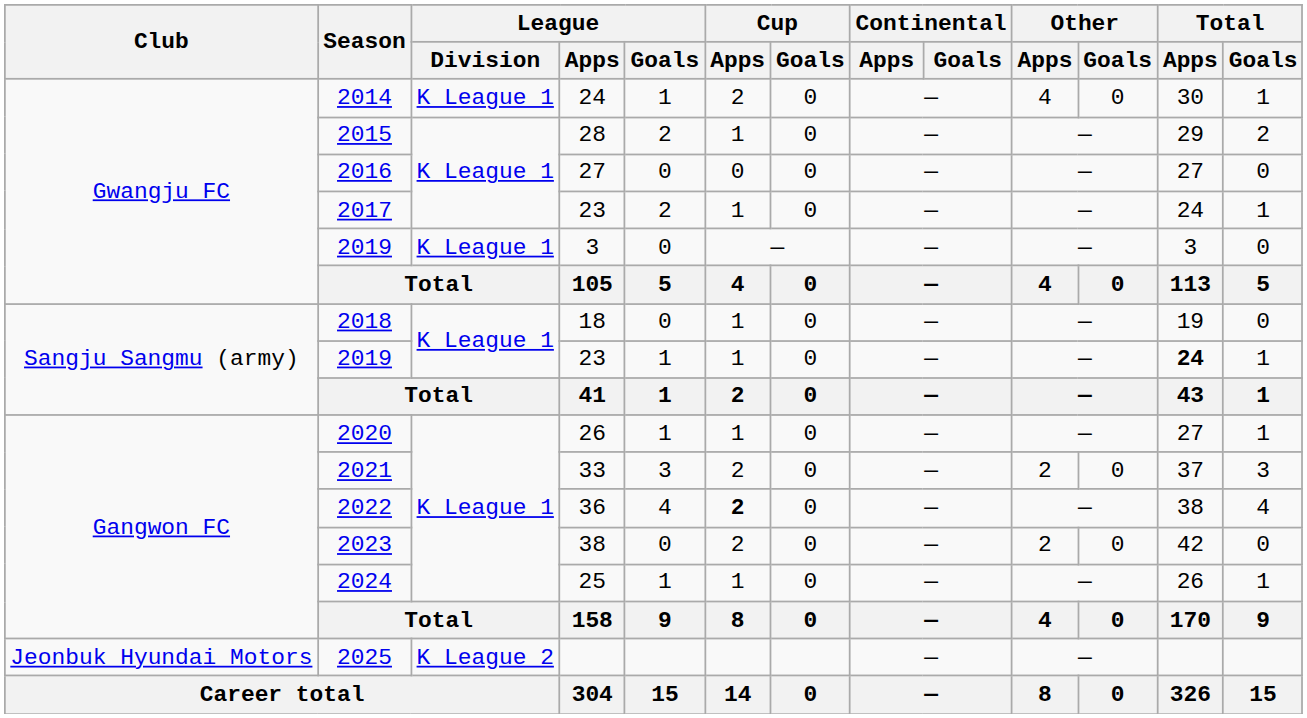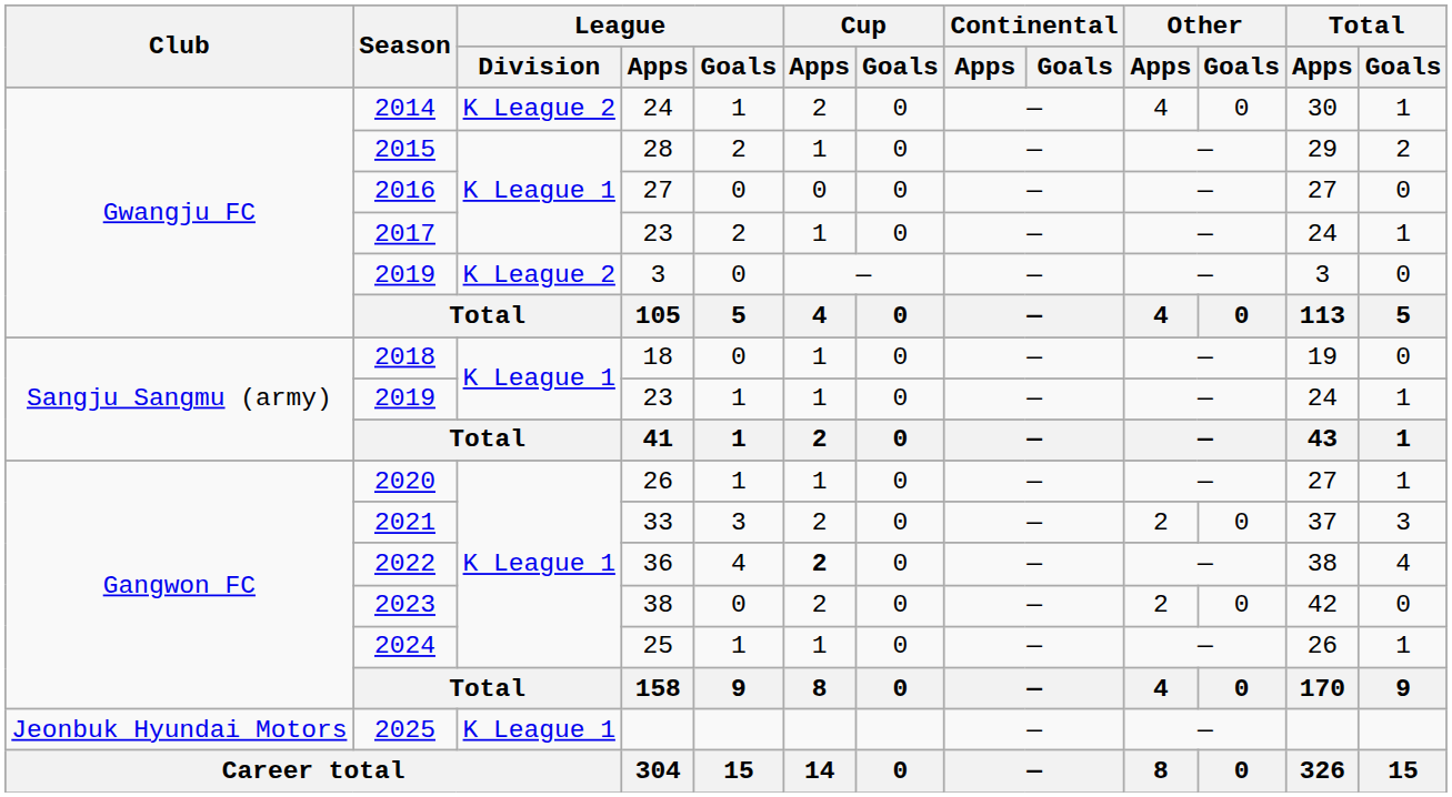2014 | League / Division: K League 1 -> K League 2
2019 / 3 | League / Division: K League 1 -> K League 2
2019 / 23 | Total / Apps: bold -> normal
2025 | League / Division: K League 2 -> K League 1
